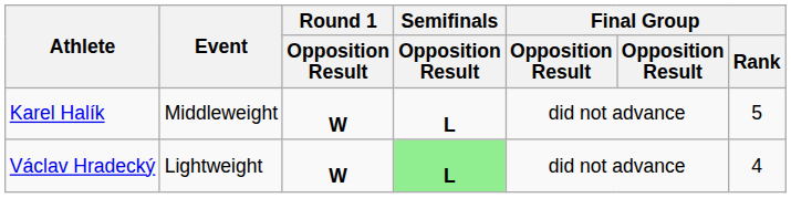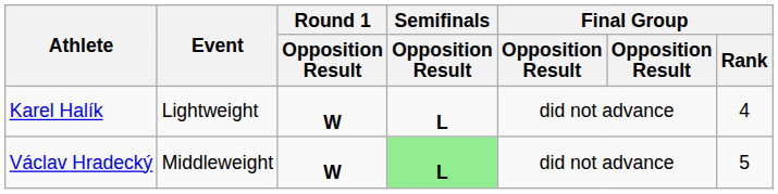Karel Halík | Event: Middleweight -> Lightweight
Karel Halík | Final Group / Rank: 5 -> 4
Václav Hradecký | Event: Lightweight -> Middleweight
Václav Hradecký | Final Group / Rank: 4 -> 5
